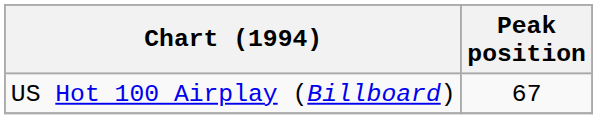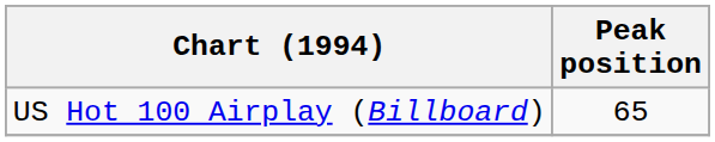US Hot 100 Airplay (Billboard) | Peak position: 67 -> 65
